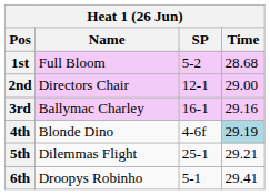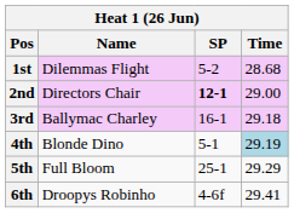1st | Name: Full Bloom -> Dilemmas Flight
2nd | SP: normal -> bold
3rd | Time: 29.16 -> 29.18
4th | SP: 4-6f -> 5-1
5th | Name: Dilemmas Flight -> Full Bloom
5th | Time: 29.21 -> 29.29
6th | SP: 5-1 -> 4-6f
